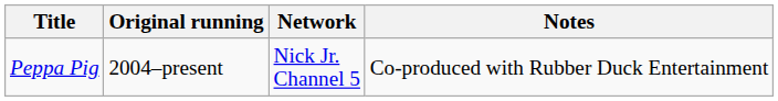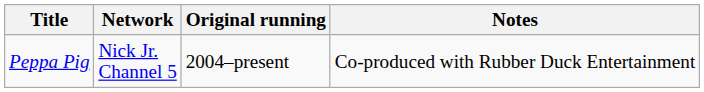columns swapped: Network <-> Original running
